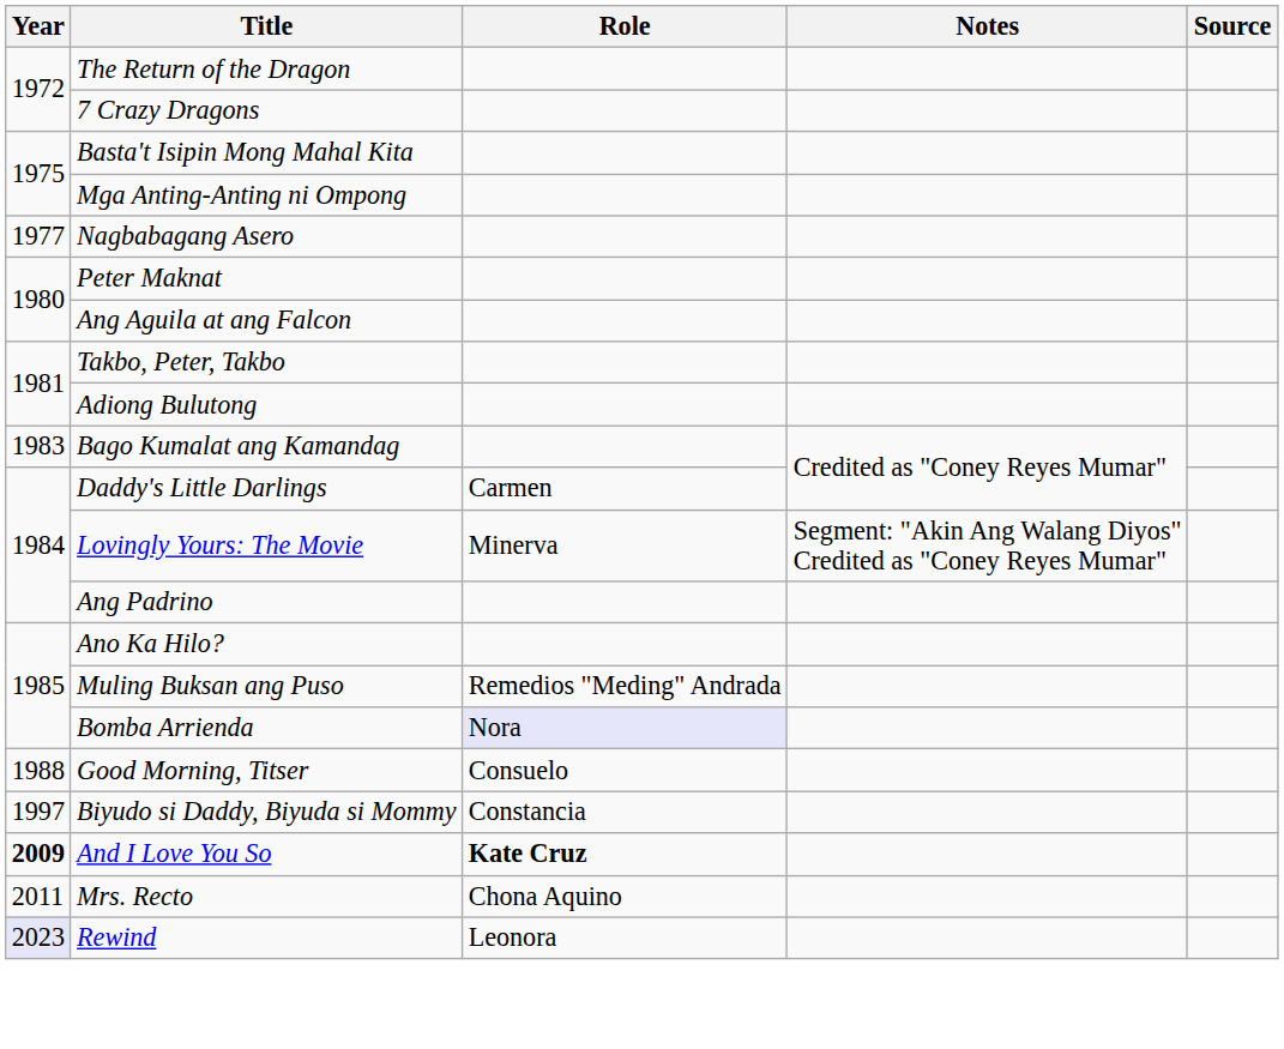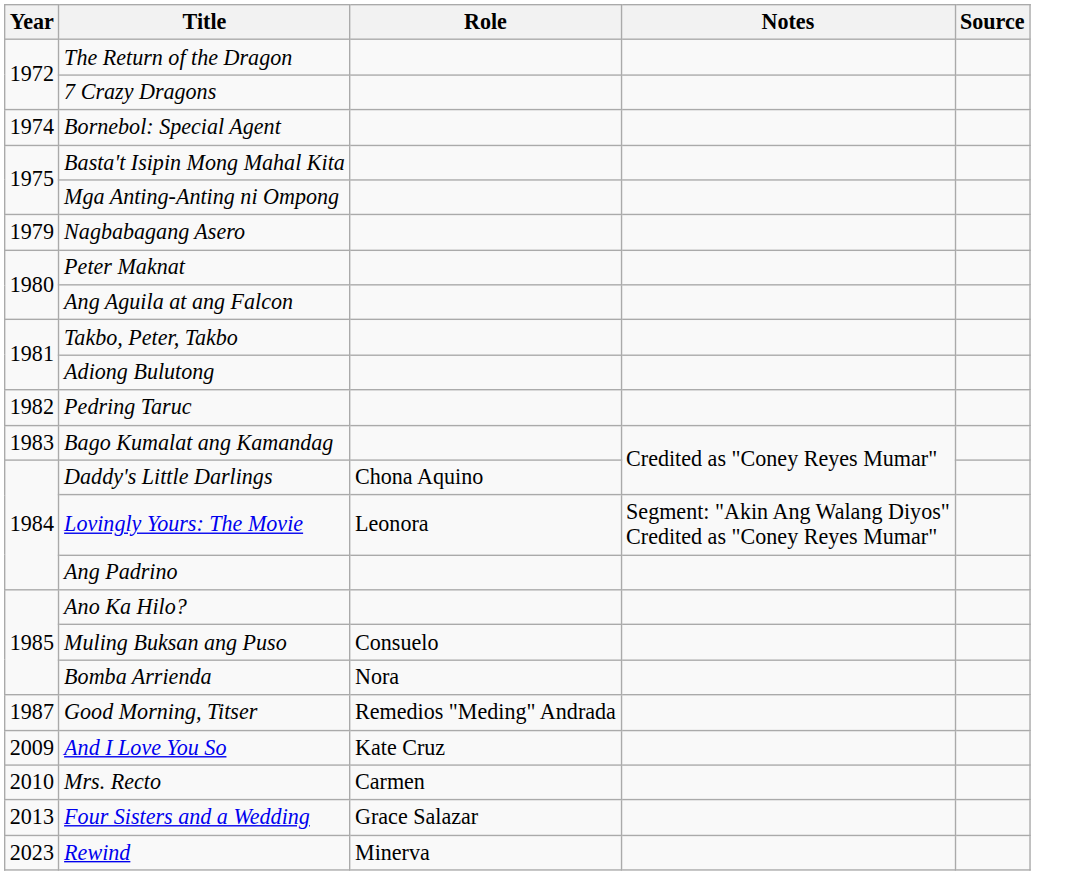+ row: 1974 | Bornebol: Special Agent
Nagbabagang Asero | Year: 1977 -> 1979
+ row: 1982 | Pedring Taruc
Daddy's Little Darlings | Role: Carmen -> Chona Aquino
Lovingly Yours: The Movie | Role: Minerva -> Leonora
Muling Buksan ang Puso | Role: Remedios "Meding" Andrada -> Consuelo
Bomba Arrienda | Role: lavender background -> no background
Good Morning, Titser | Year: 1988 -> 1987
Good Morning, Titser | Role: Consuelo -> Remedios "Meding" Andrada
- row: 1997 | Biyudo si Daddy, Biyuda si Mommy | Constancia
And I Love You So | Year: bold -> normal
And I Love You So | Role: bold -> normal
Mrs. Recto | Year: 2011 -> 2010
Mrs. Recto | Role: Chona Aquino -> Carmen
+ row: 2013 | Four Sisters and a Wedding | Grace Salazar
Rewind | Year: lavender background -> no background
Rewind | Role: Leonora -> Minerva
